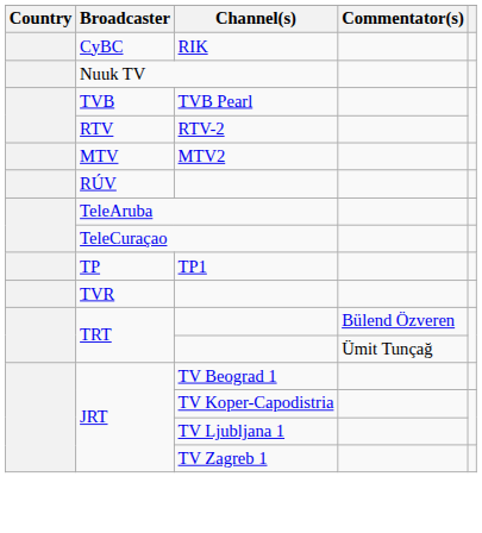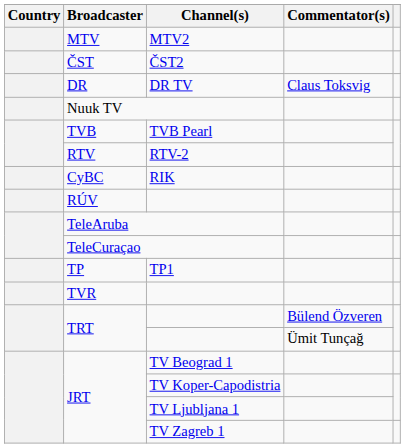rows swapped: RIK <-> MTV2
+ row: ČST | ČST2
+ row: DR | DR TV | Claus Toksvig
